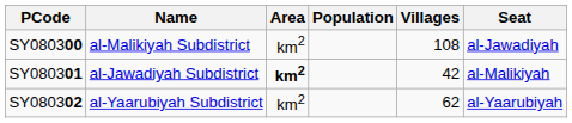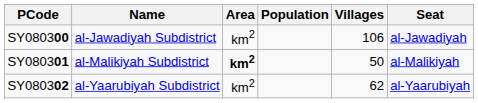SY080300 | Name: al-Malikiyah Subdistrict -> al-Jawadiyah Subdistrict
SY080300 | Villages: 108 -> 106
SY080301 | Name: al-Jawadiyah Subdistrict -> al-Malikiyah Subdistrict
SY080301 | Villages: 42 -> 50
